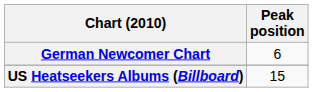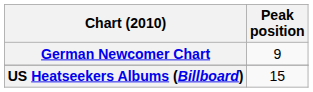German Newcomer Chart | Peak position: 6 -> 9
